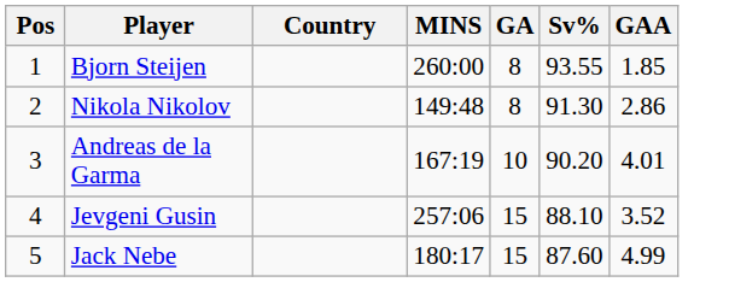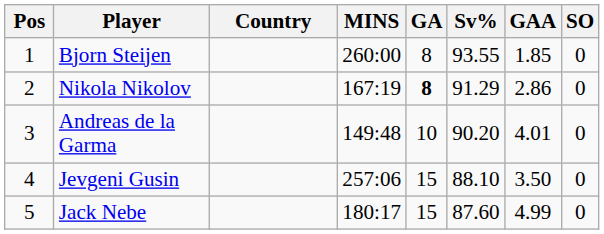+ column: SO | 0 | 0 | 0 | 0 | 0
Nikola Nikolov | MINS: 149:48 -> 167:19
Nikola Nikolov | GA: normal -> bold
Nikola Nikolov | Sv%: 91.30 -> 91.29
Andreas de la Garma | MINS: 167:19 -> 149:48
Jevgeni Gusin | GAA: 3.52 -> 3.50
